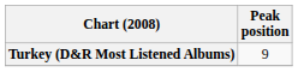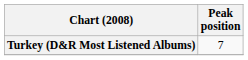Turkey (D&R Most Listened Albums) | Peak position: 9 -> 7
